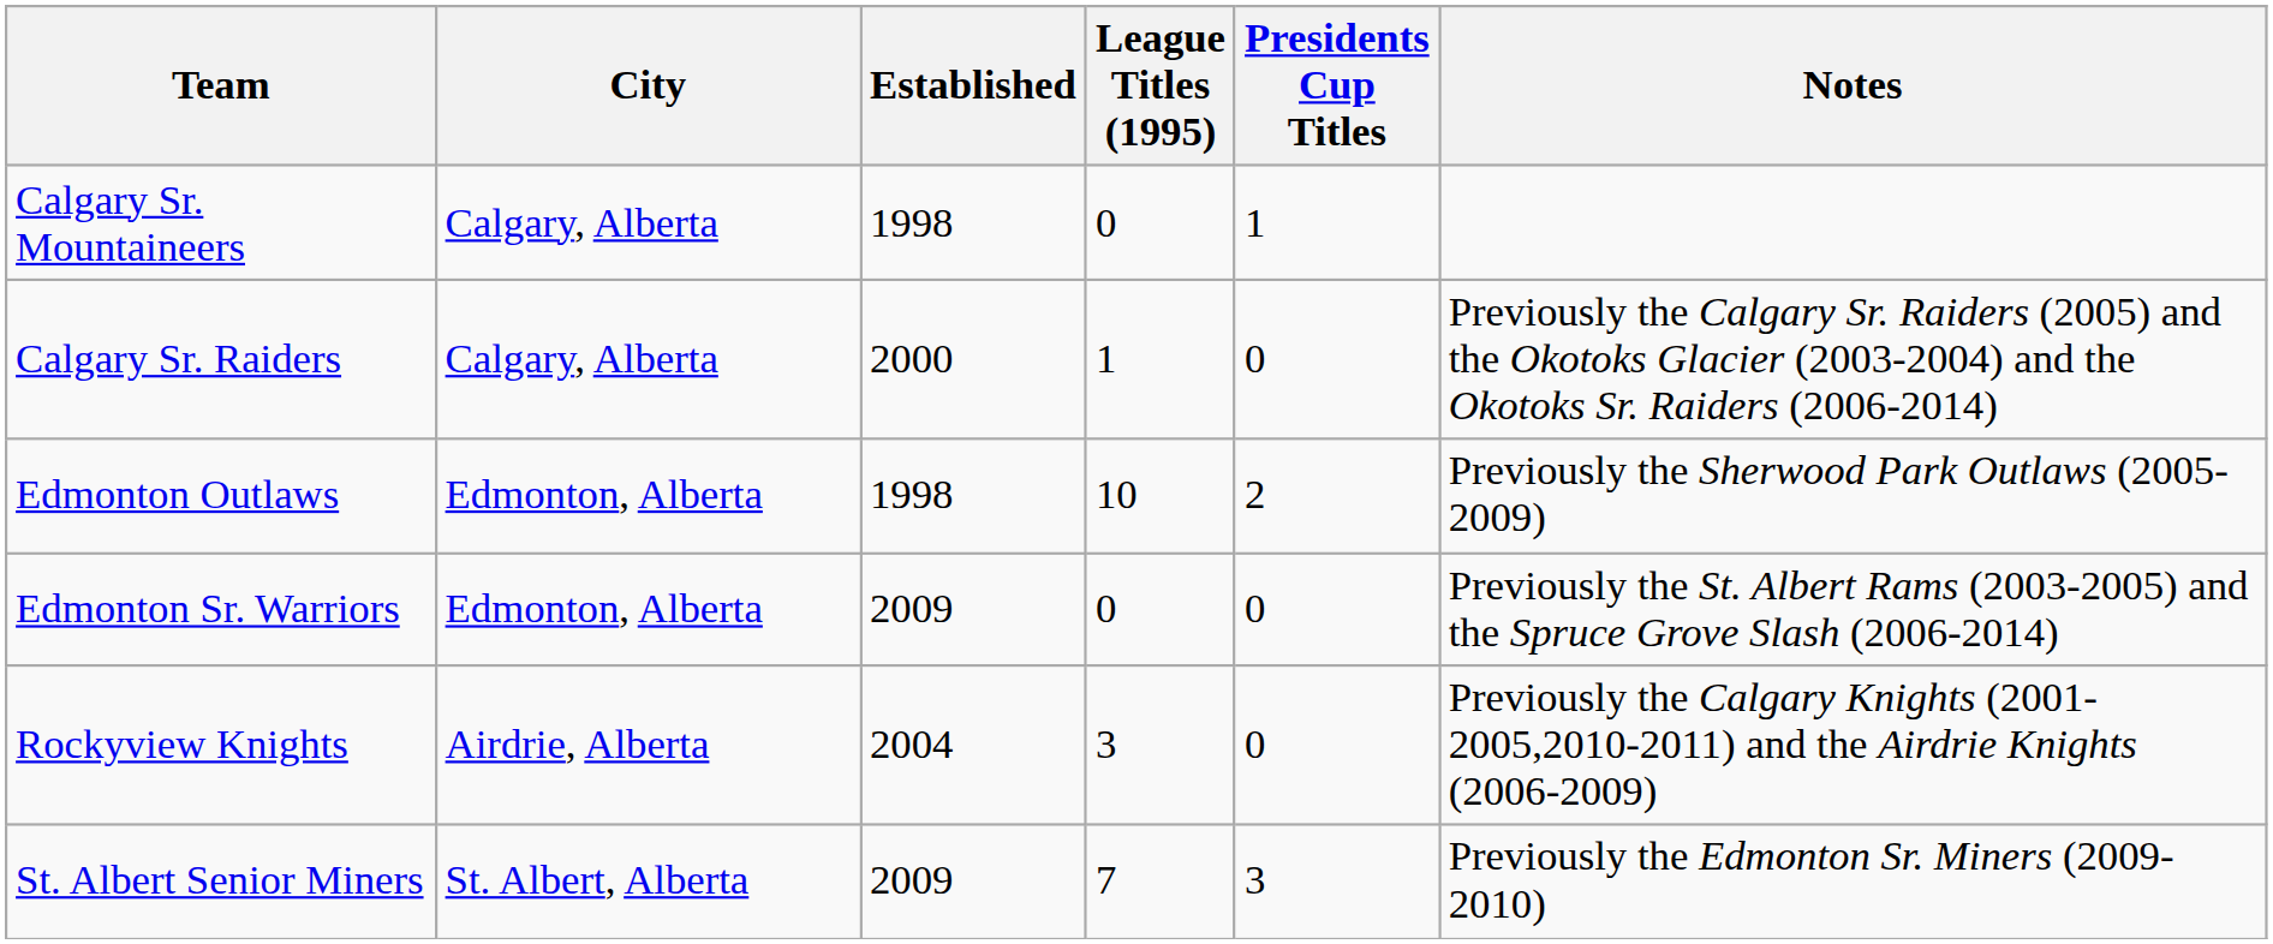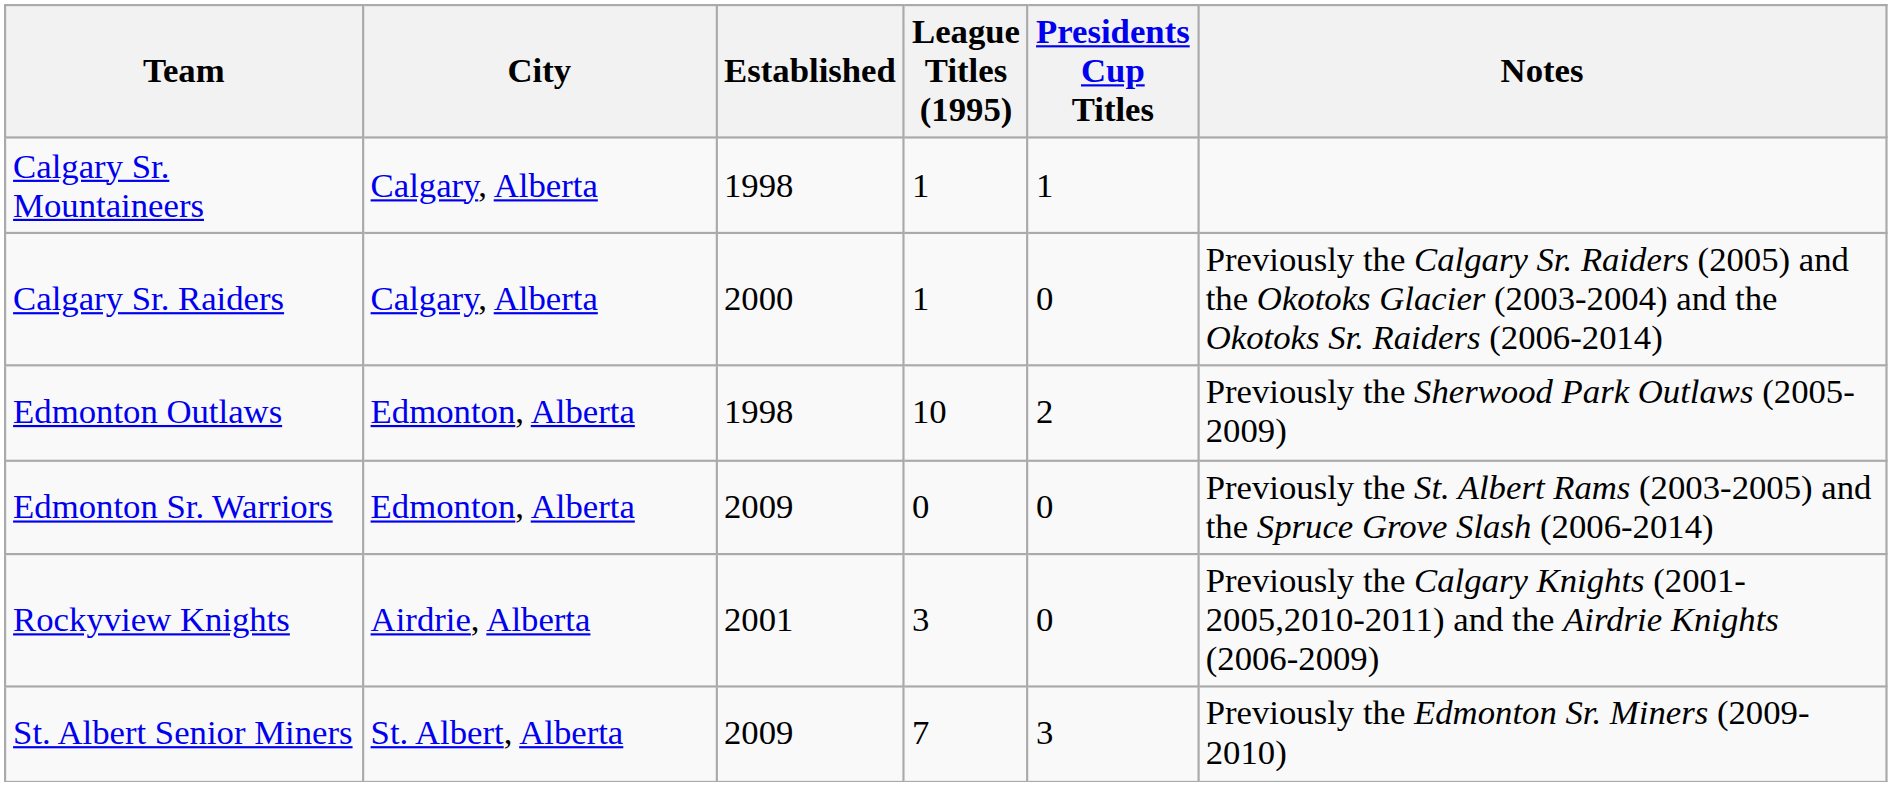Calgary Sr. Mountaineers | League Titles (1995): 0 -> 1
Rockyview Knights | Established: 2004 -> 2001
